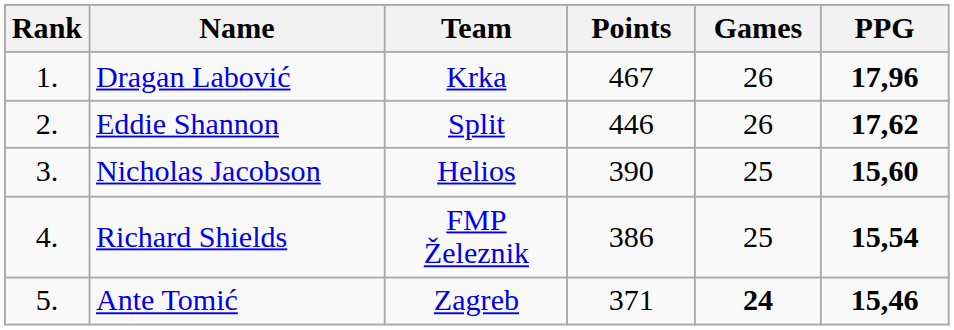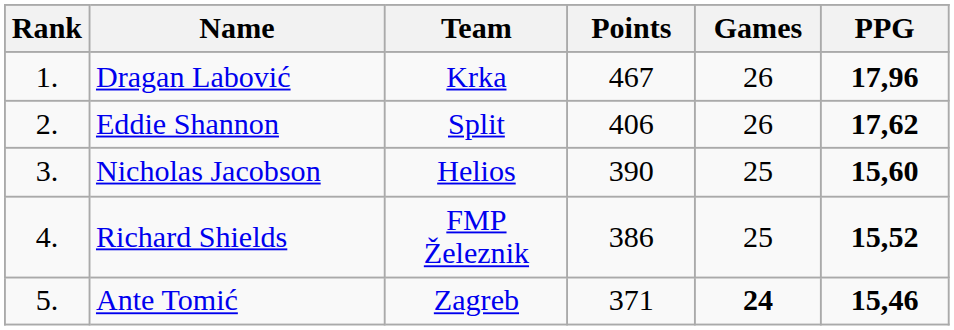Eddie Shannon | Points: 446 -> 406
Richard Shields | PPG: 15,54 -> 15,52
